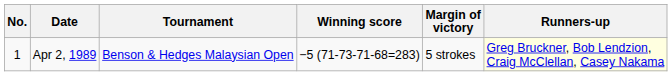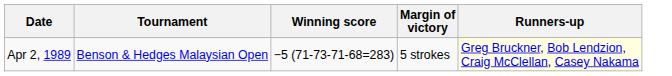- column: No. | 1
